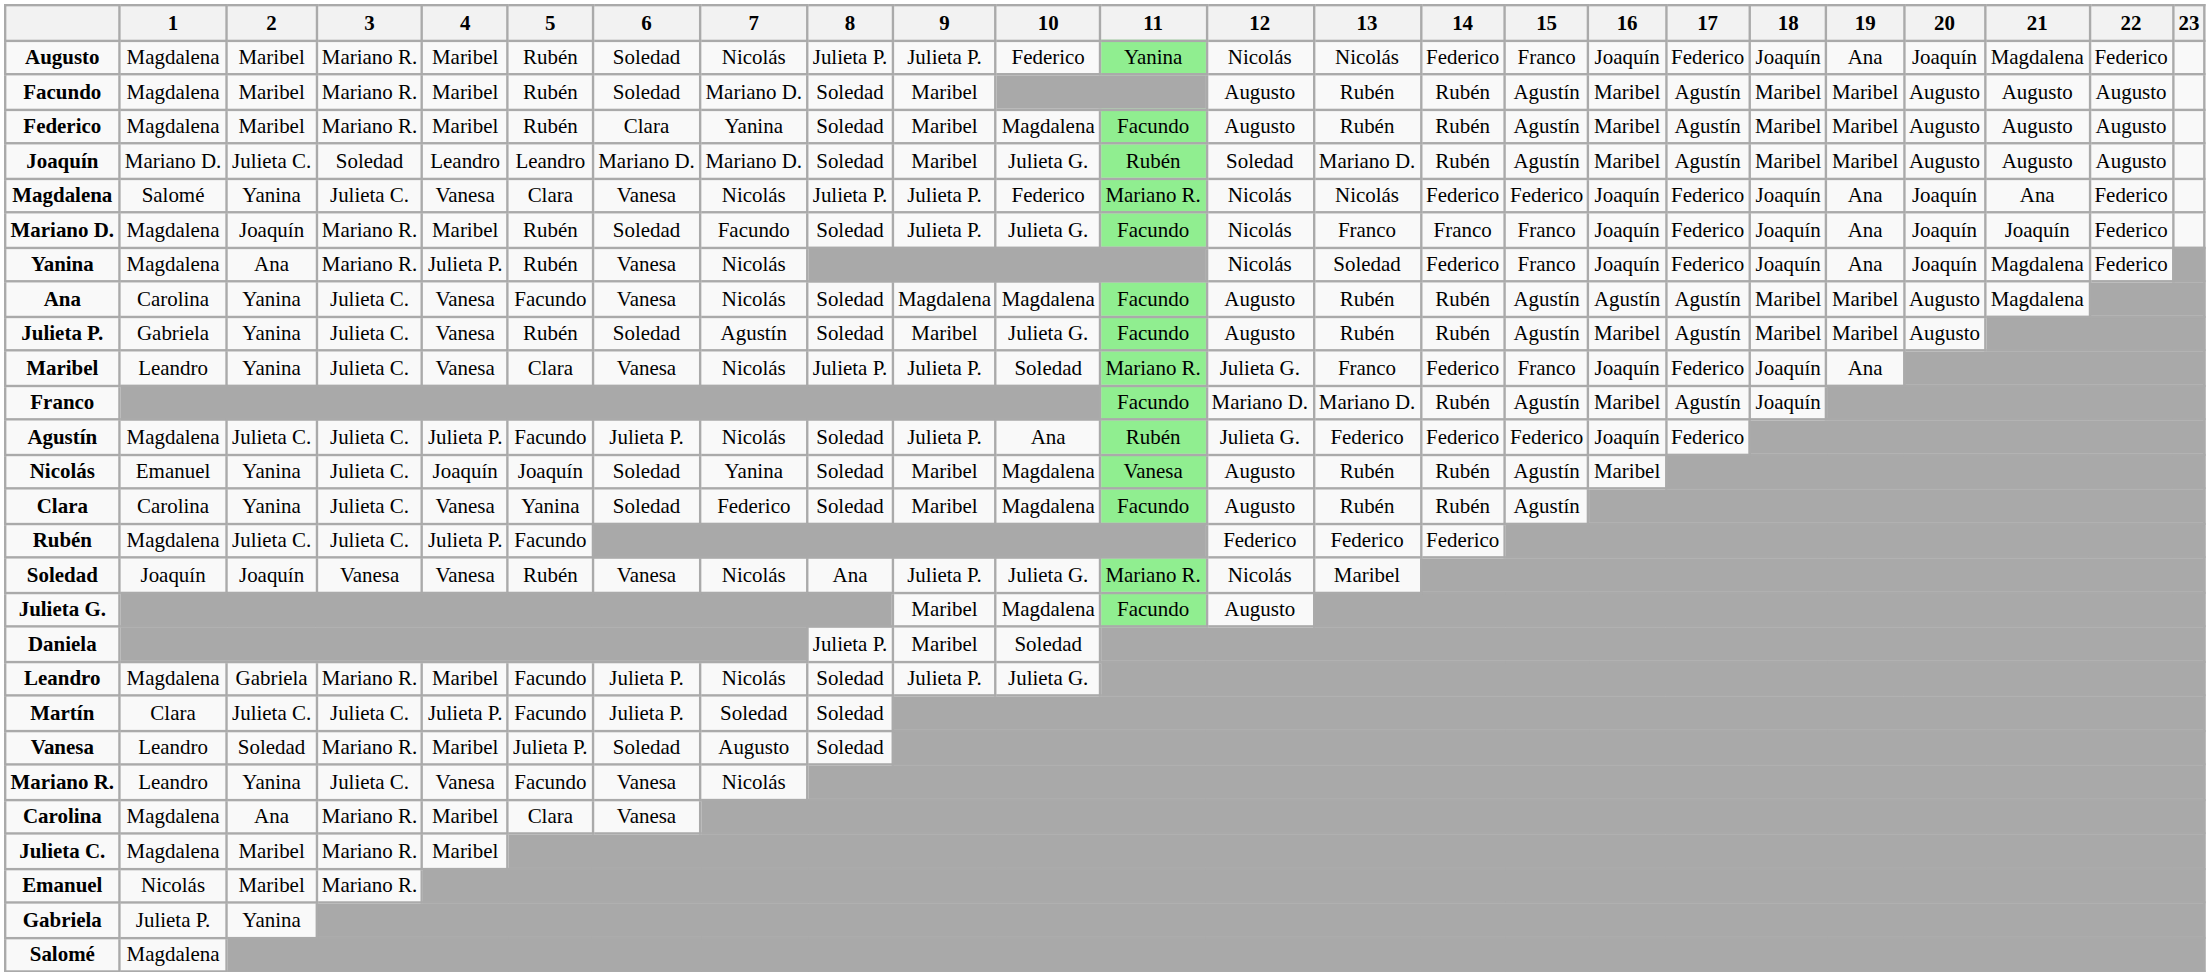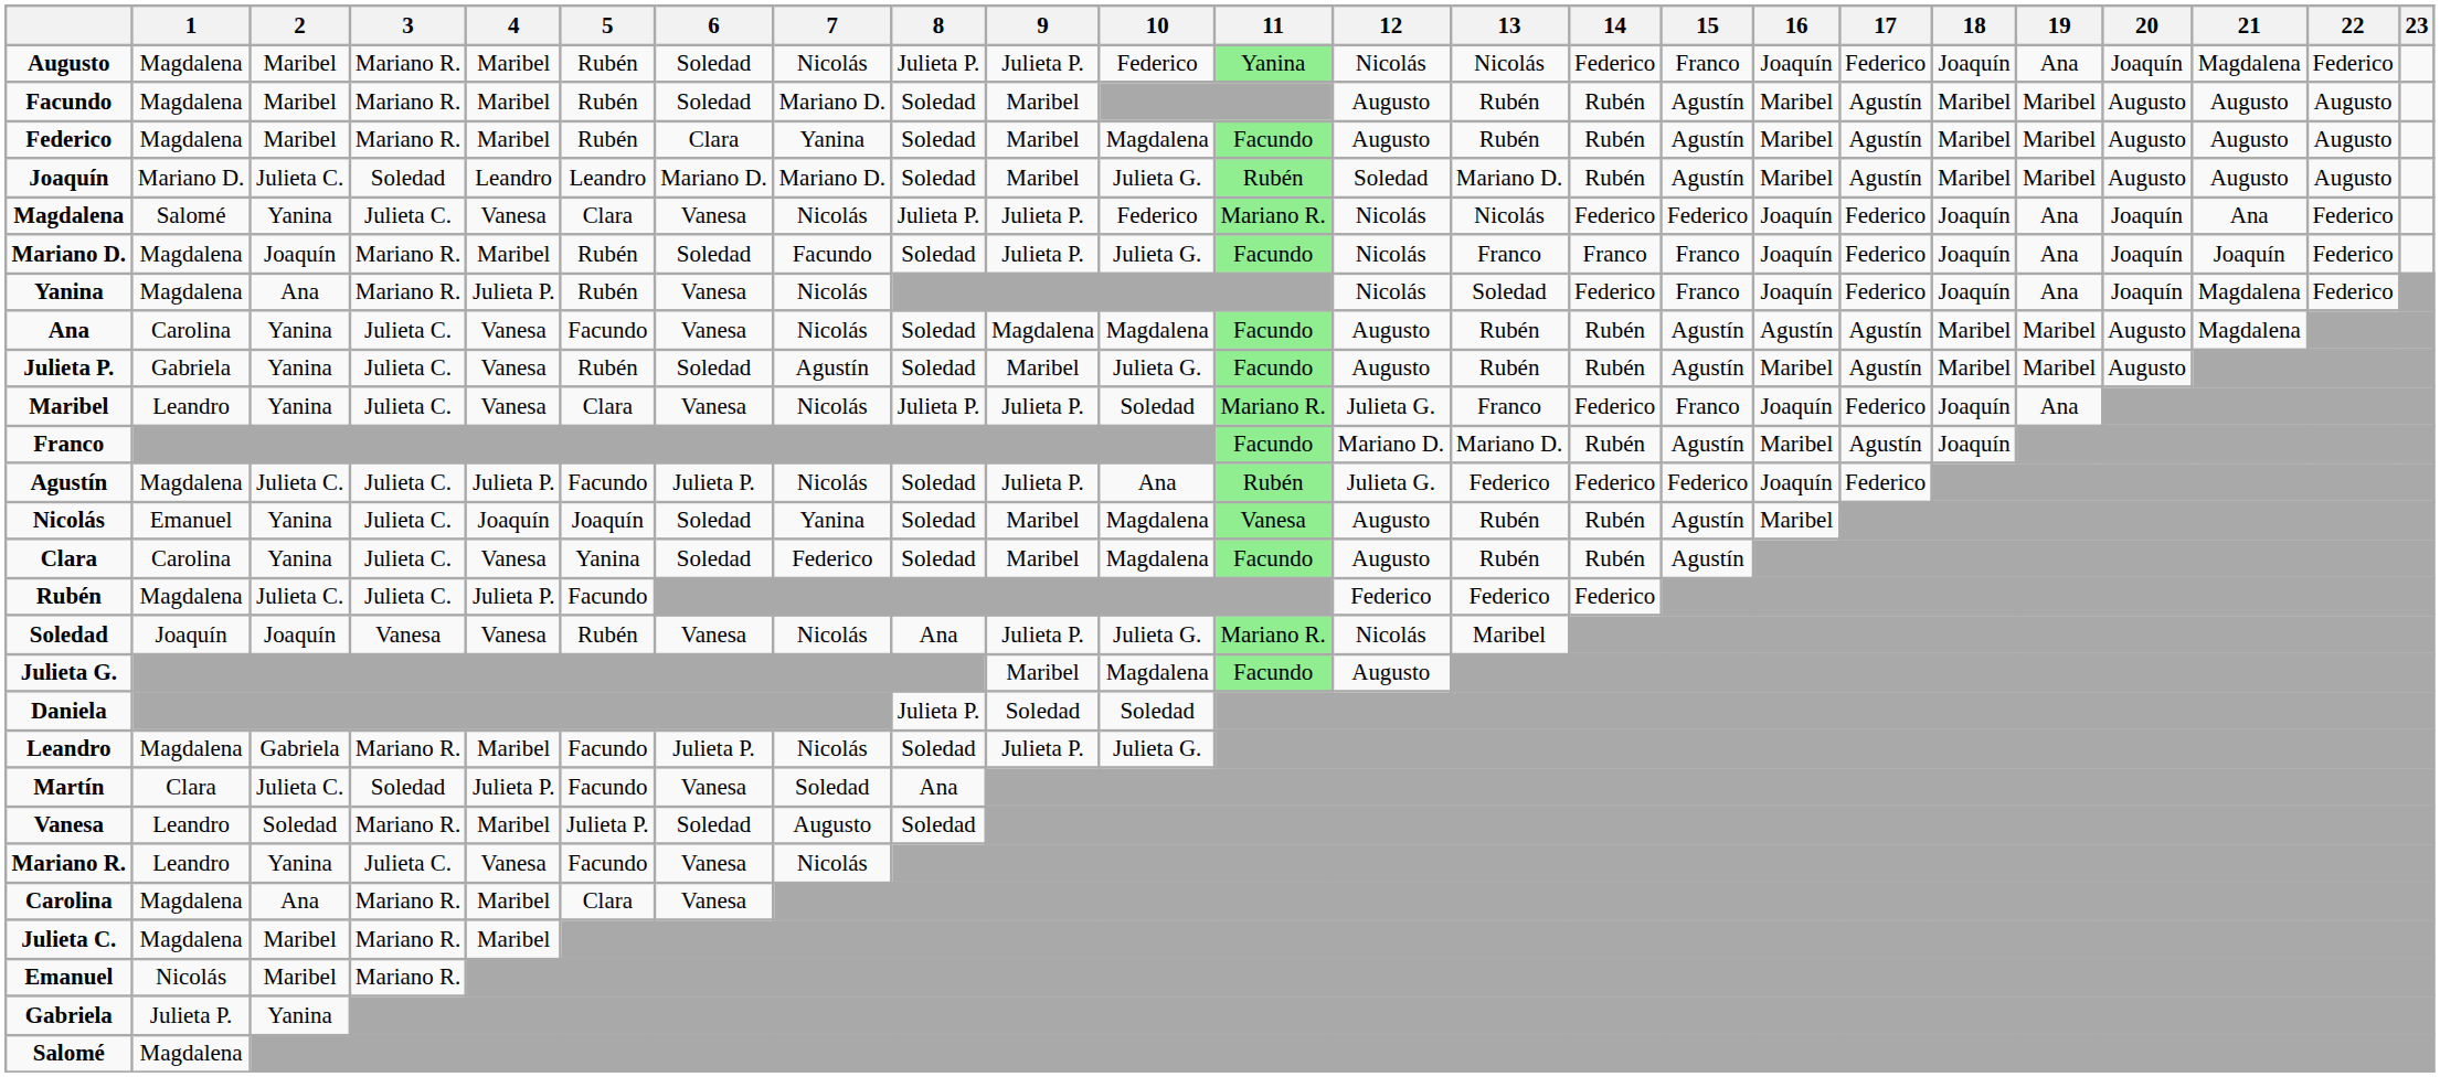Daniela | 9: Maribel -> Soledad
Martín | 3: Julieta C. -> Soledad
Martín | 6: Julieta P. -> Vanesa
Martín | 8: Soledad -> Ana
